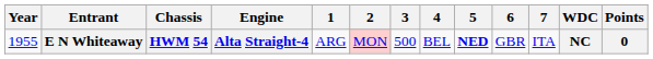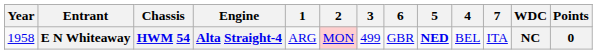columns swapped: 4 <-> 6
E N Whiteaway | Year: 1955 -> 1958
E N Whiteaway | 3: 500 -> 499
